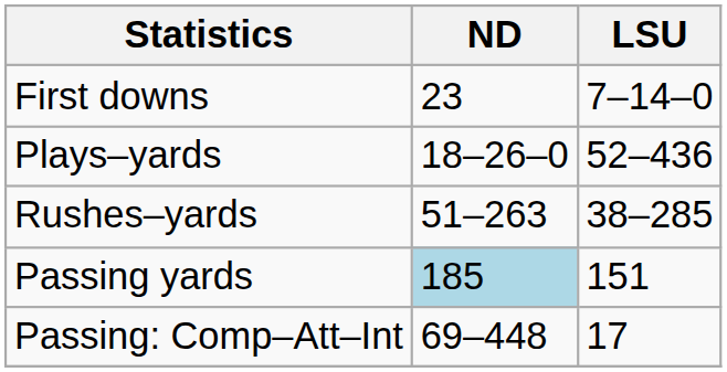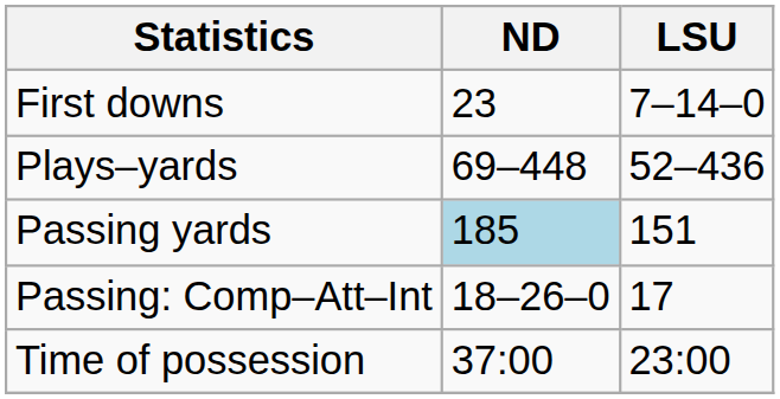Plays–yards | ND: 18–26–0 -> 69–448
- row: Rushes–yards | 51–263 | 38–285
Passing: Comp–Att–Int | ND: 69–448 -> 18–26–0
+ row: Time of possession | 37:00 | 23:00
